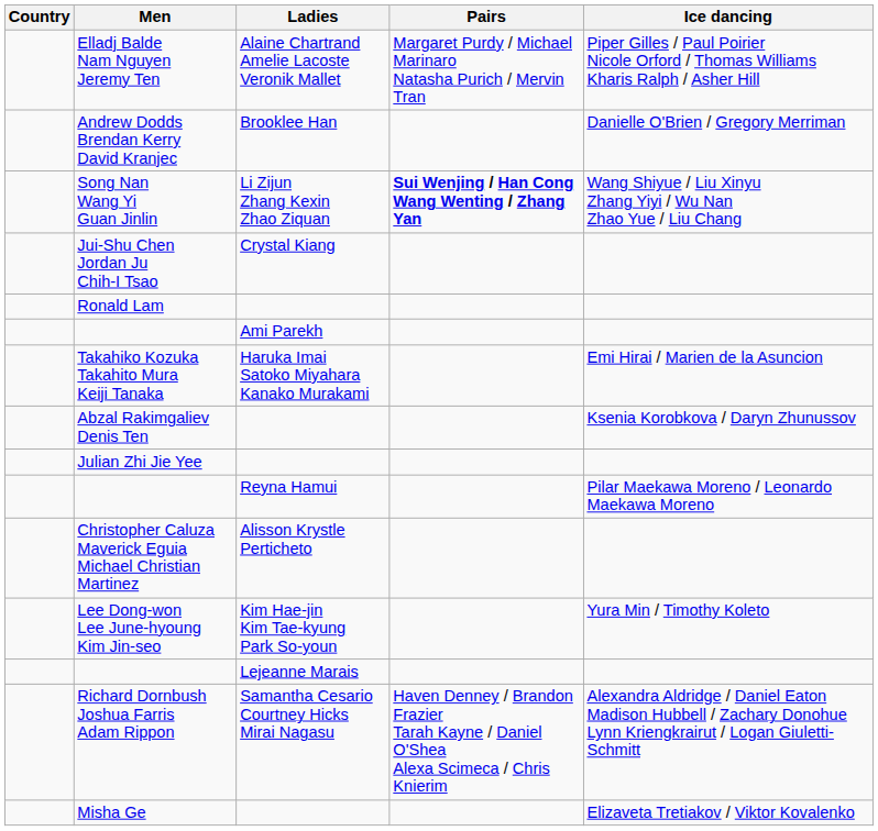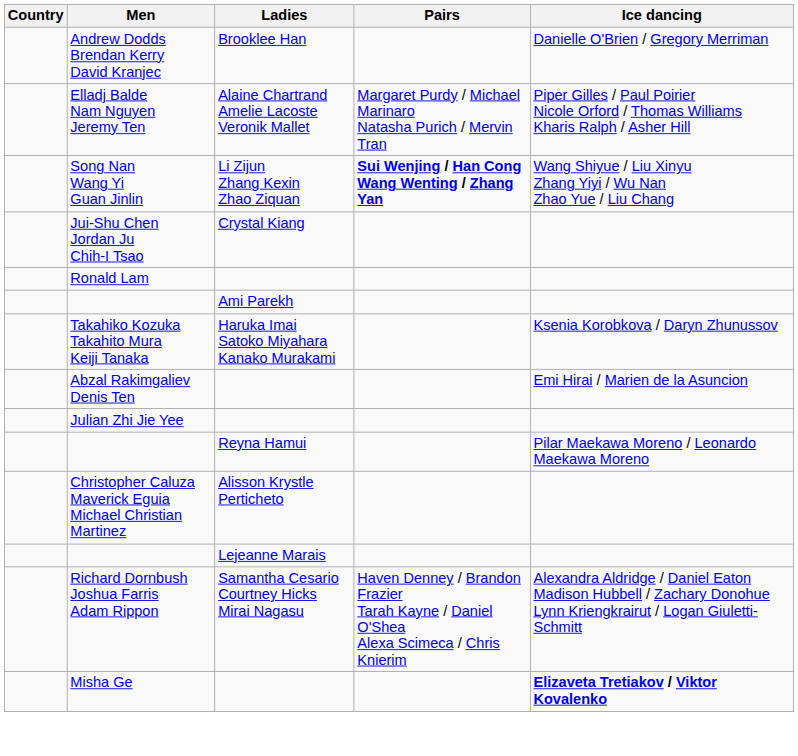rows swapped: Andrew Dodds Brendan Kerry David Kranjec <-> Elladj Balde Nam Nguyen Jeremy Ten
Takahiko Kozuka Takahito Mura Keiji Tanaka | Ice dancing: Emi Hirai / Marien de la Asuncion -> Ksenia Korobkova / Daryn Zhunussov
Abzal Rakimgaliev Denis Ten | Ice dancing: Ksenia Korobkova / Daryn Zhunussov -> Emi Hirai / Marien de la Asuncion
- row: Lee Dong-won Lee June-hyoung Kim Jin-seo | Kim Hae-jin Kim Tae-kyung Park So-youn | Yura Min / Timothy Koleto
Misha Ge | Ice dancing: normal -> bold
